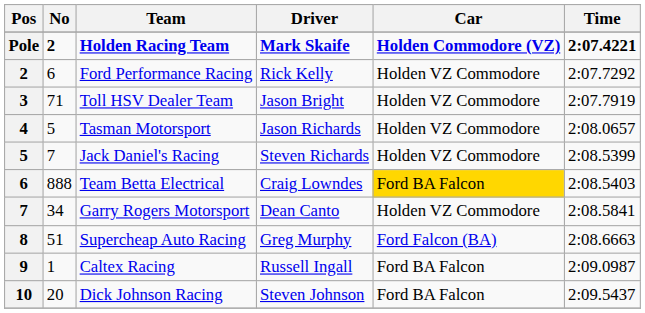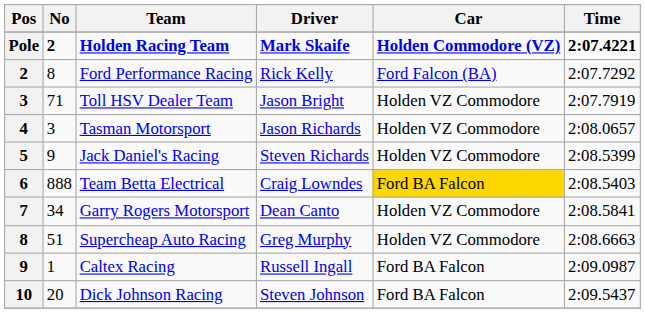Ford Performance Racing | No: 6 -> 8
Ford Performance Racing | Car: Holden VZ Commodore -> Ford Falcon (BA)
Tasman Motorsport | No: 5 -> 3
Jack Daniel's Racing | No: 7 -> 9
Supercheap Auto Racing | Car: Ford Falcon (BA) -> Holden VZ Commodore
